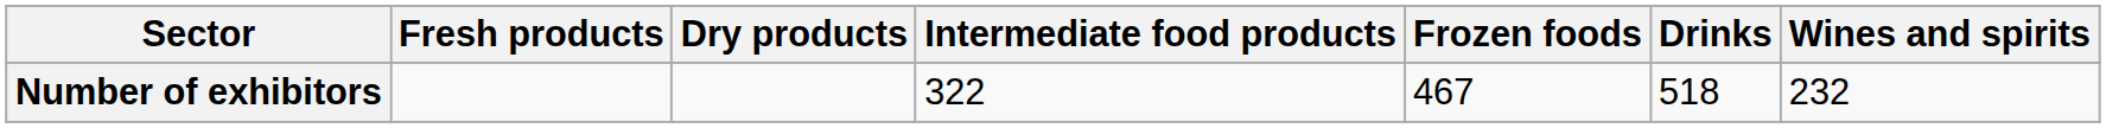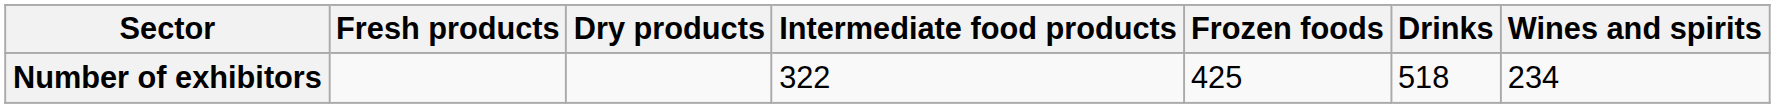Number of exhibitors | Frozen foods: 467 -> 425
Number of exhibitors | Wines and spirits: 232 -> 234
